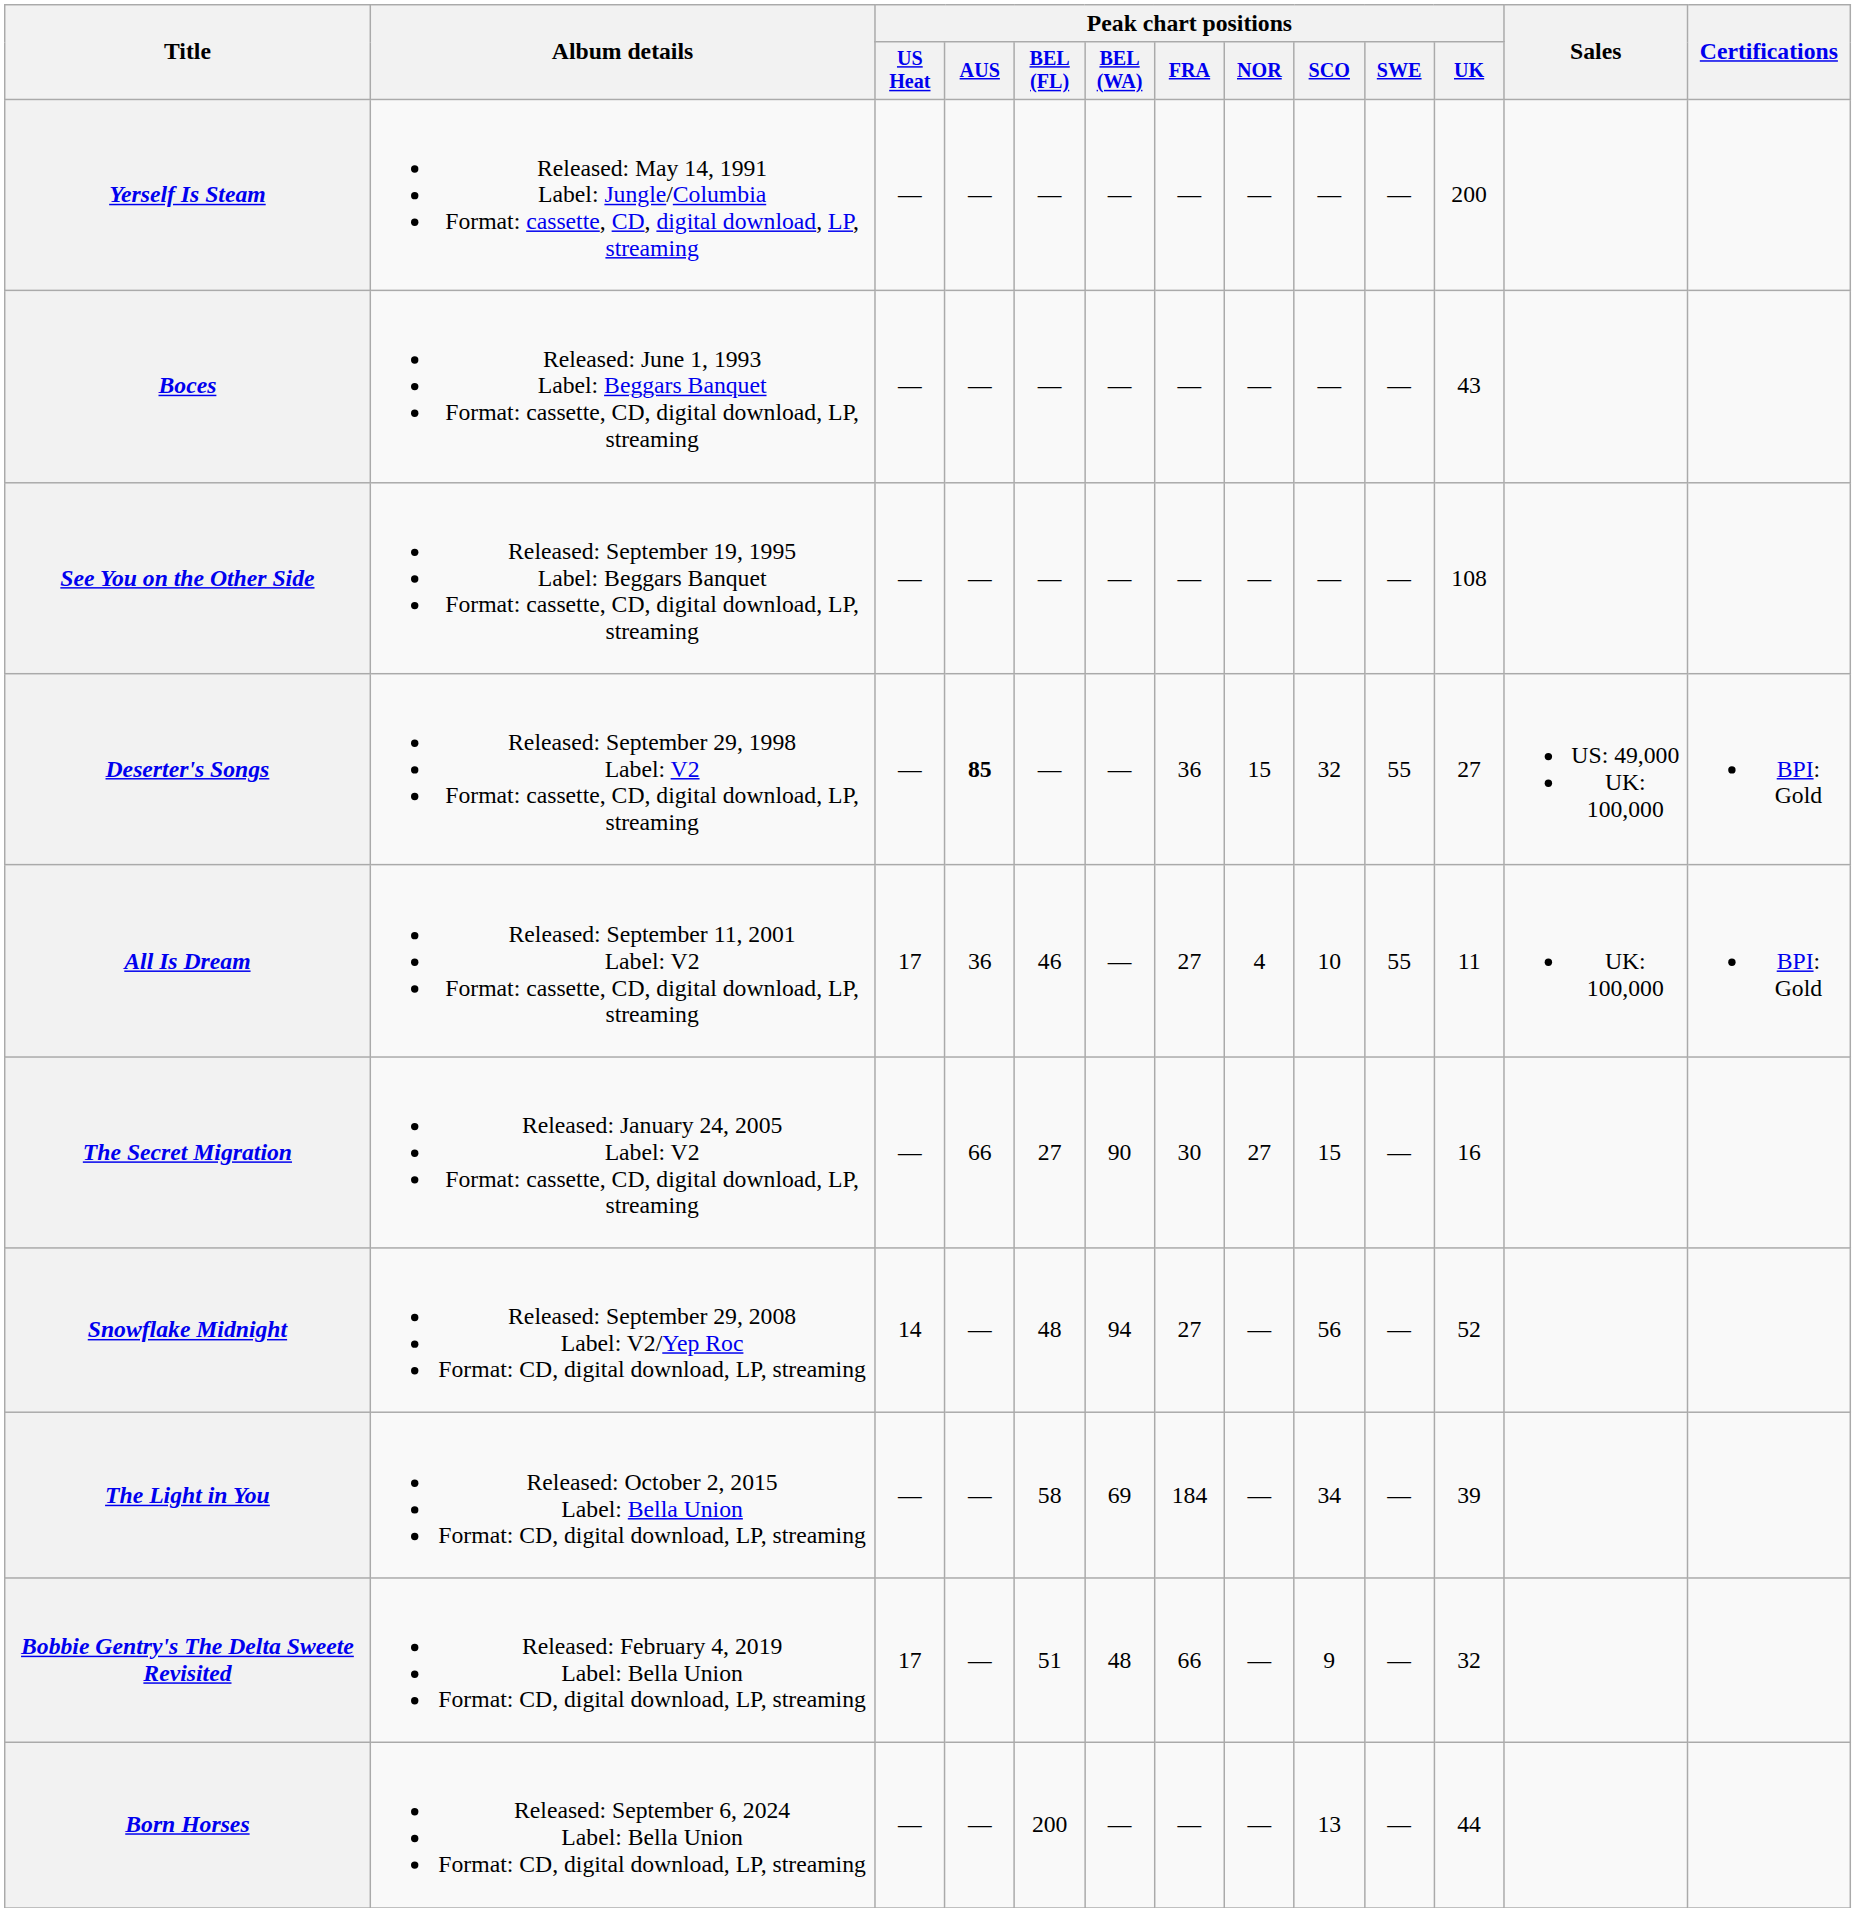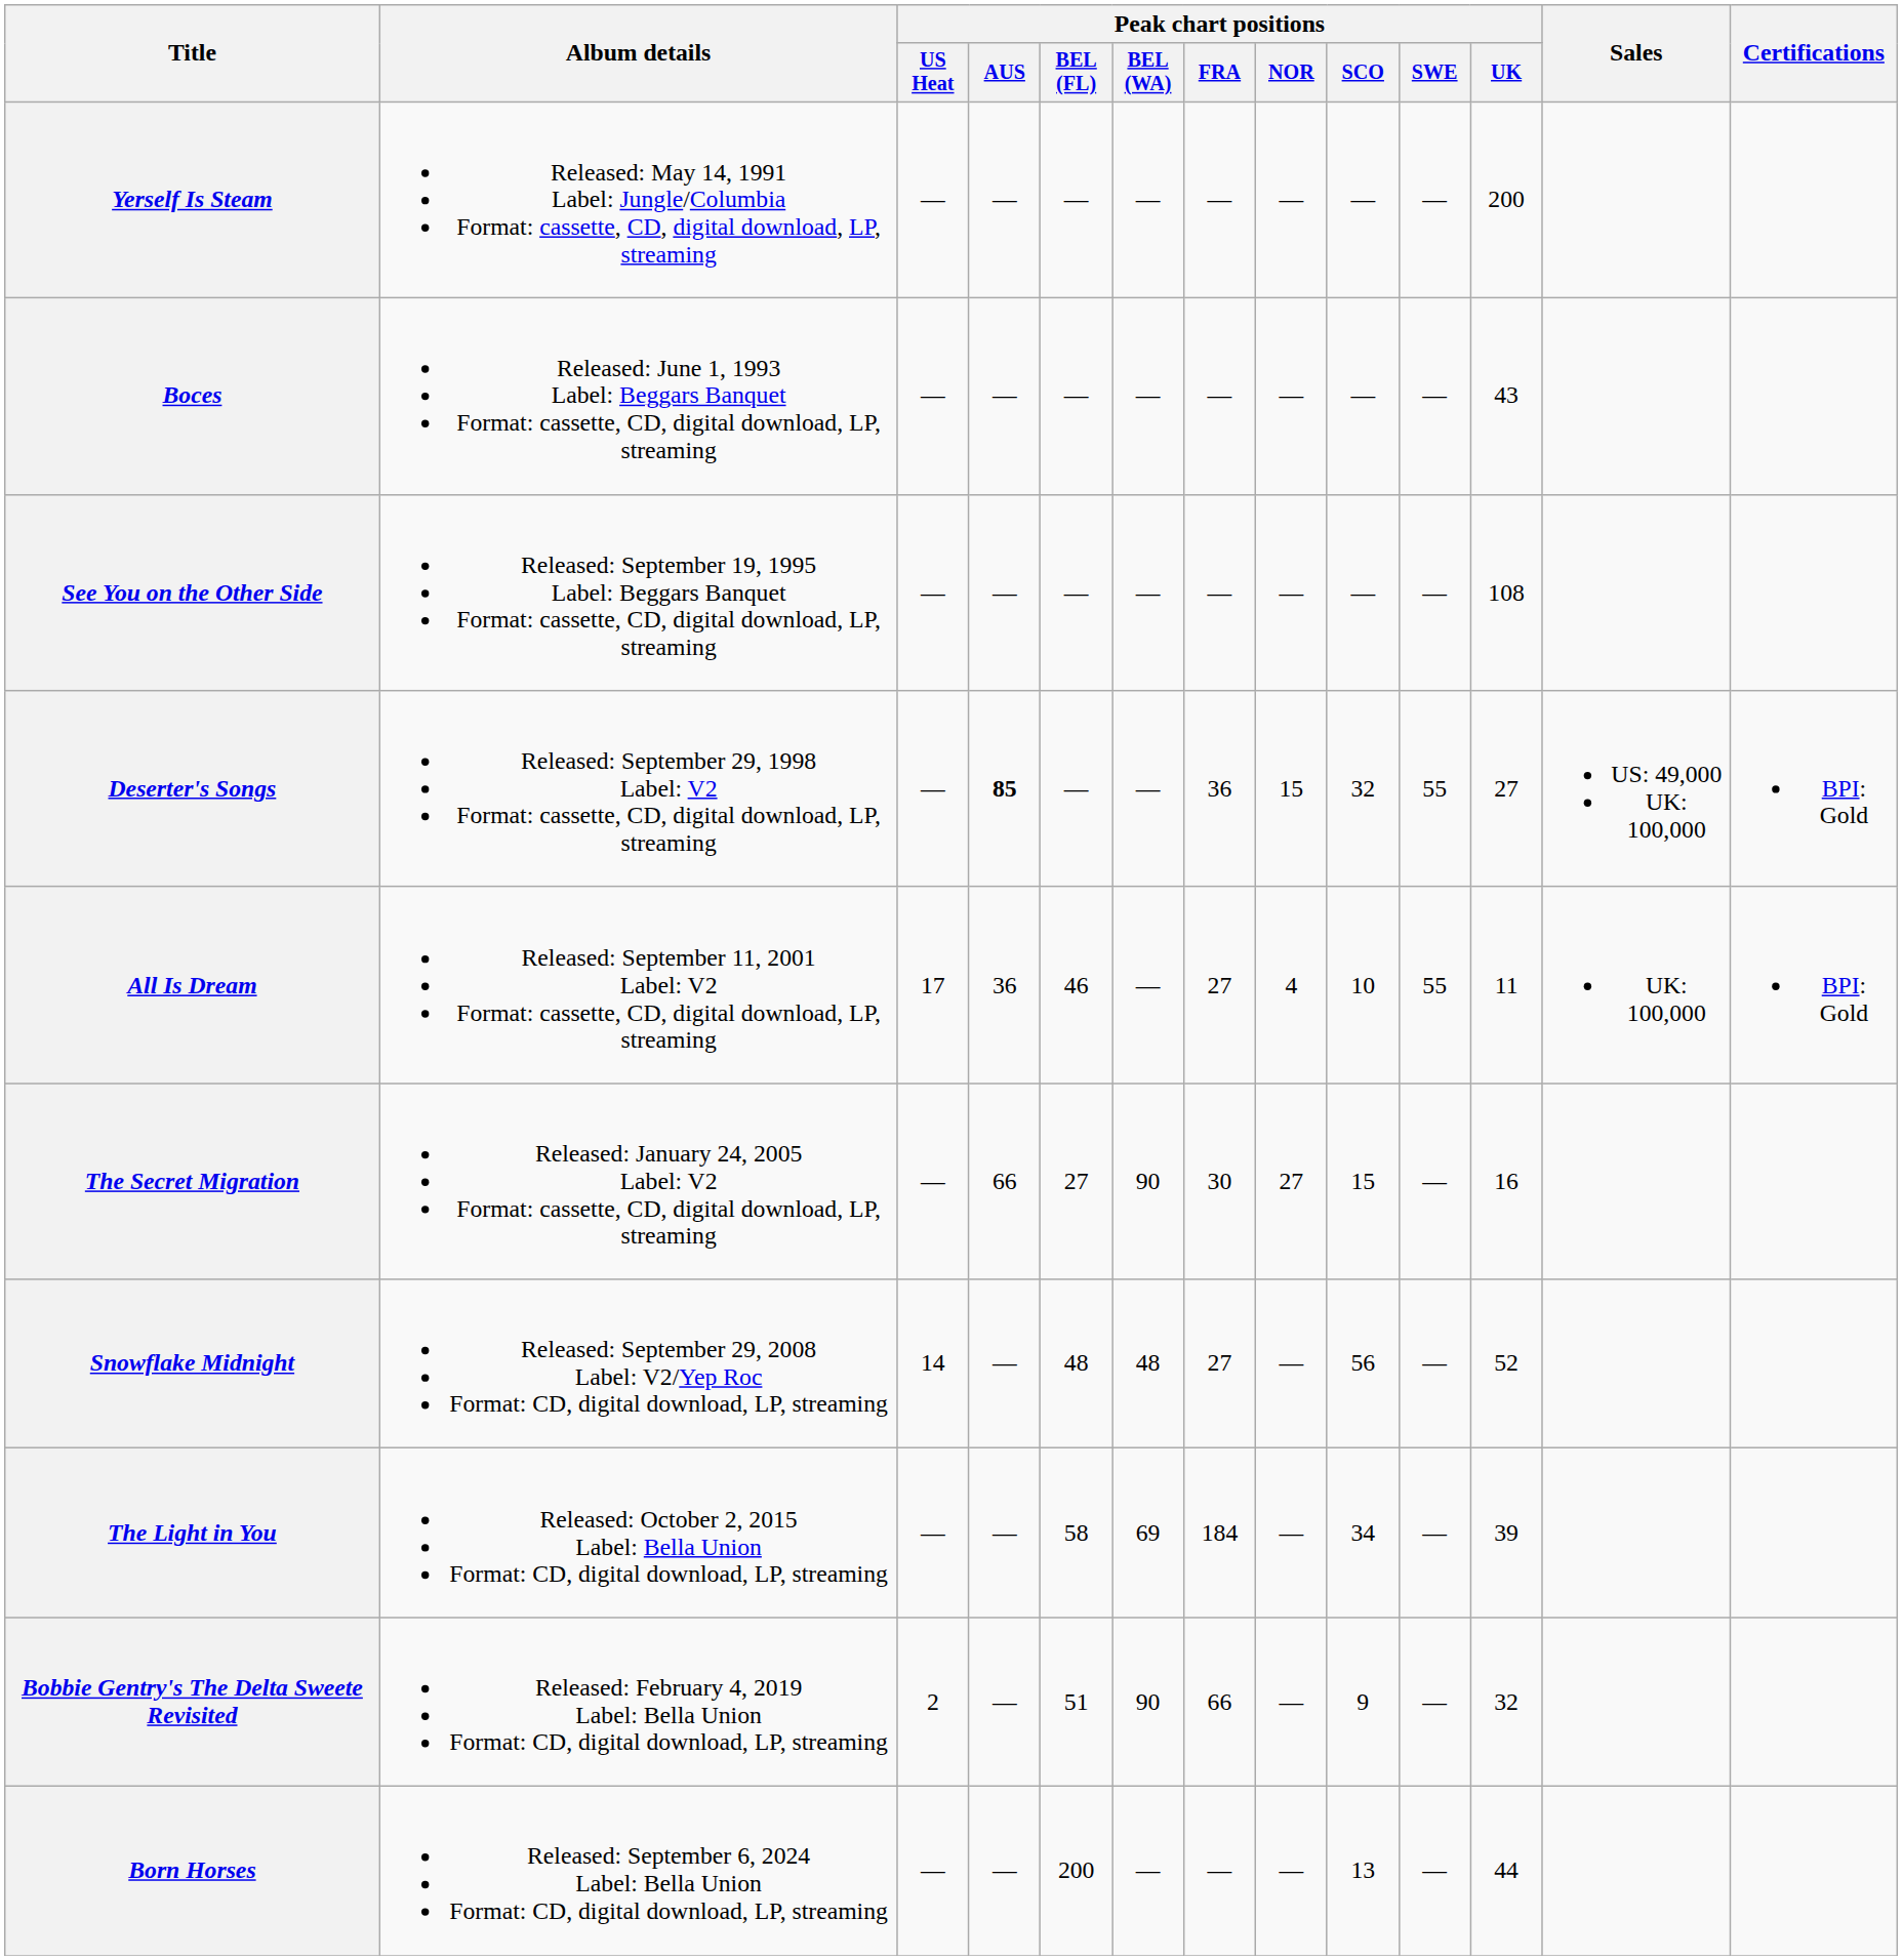Snowflake Midnight | Peak chart positions / BEL (WA): 94 -> 48
Bobbie Gentry's The Delta Sweete Revisited | Peak chart positions / US Heat: 17 -> 2
Bobbie Gentry's The Delta Sweete Revisited | Peak chart positions / BEL (WA): 48 -> 90
